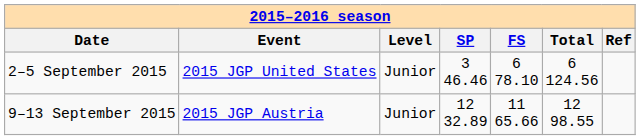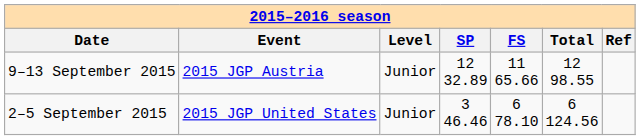rows swapped: 9–13 September 2015 <-> 2–5 September 2015
